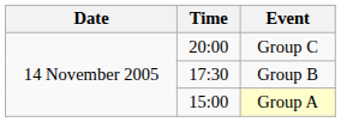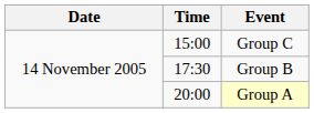Group C | Time: 20:00 -> 15:00
Group A | Time: 15:00 -> 20:00
